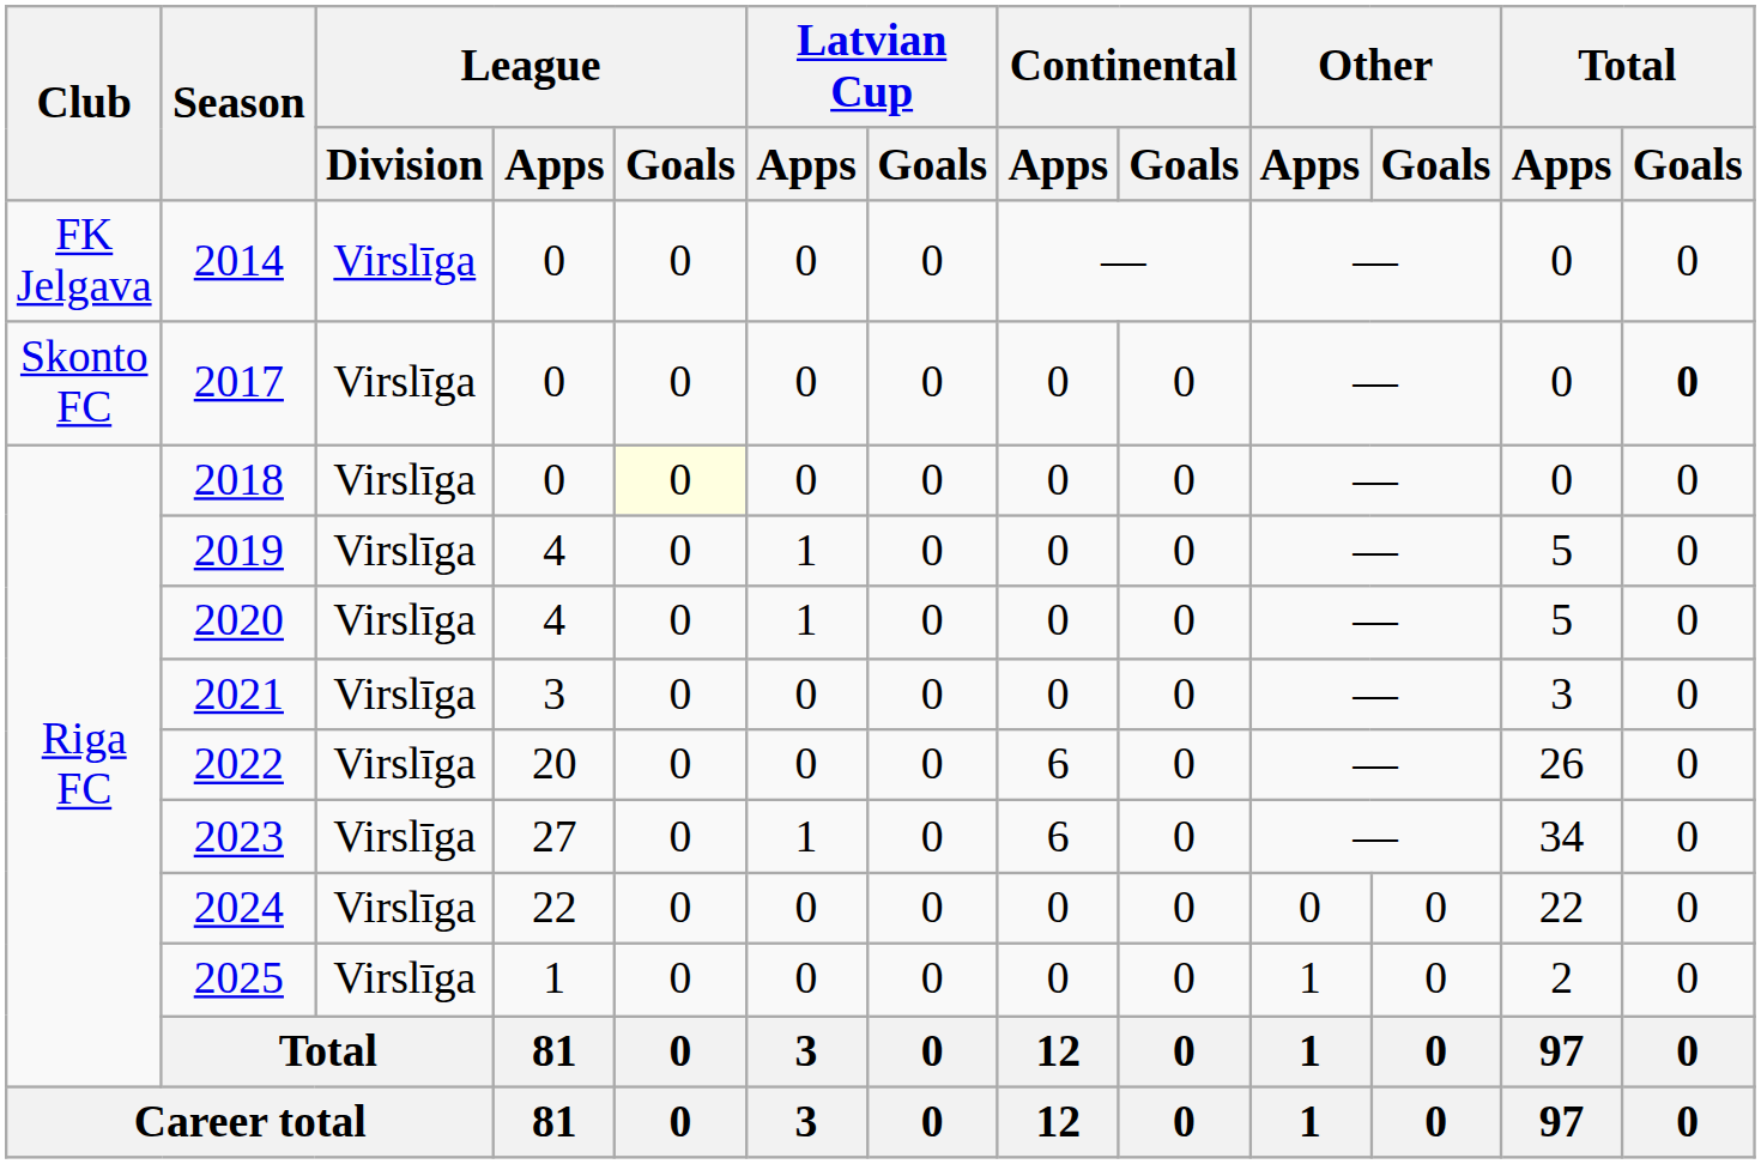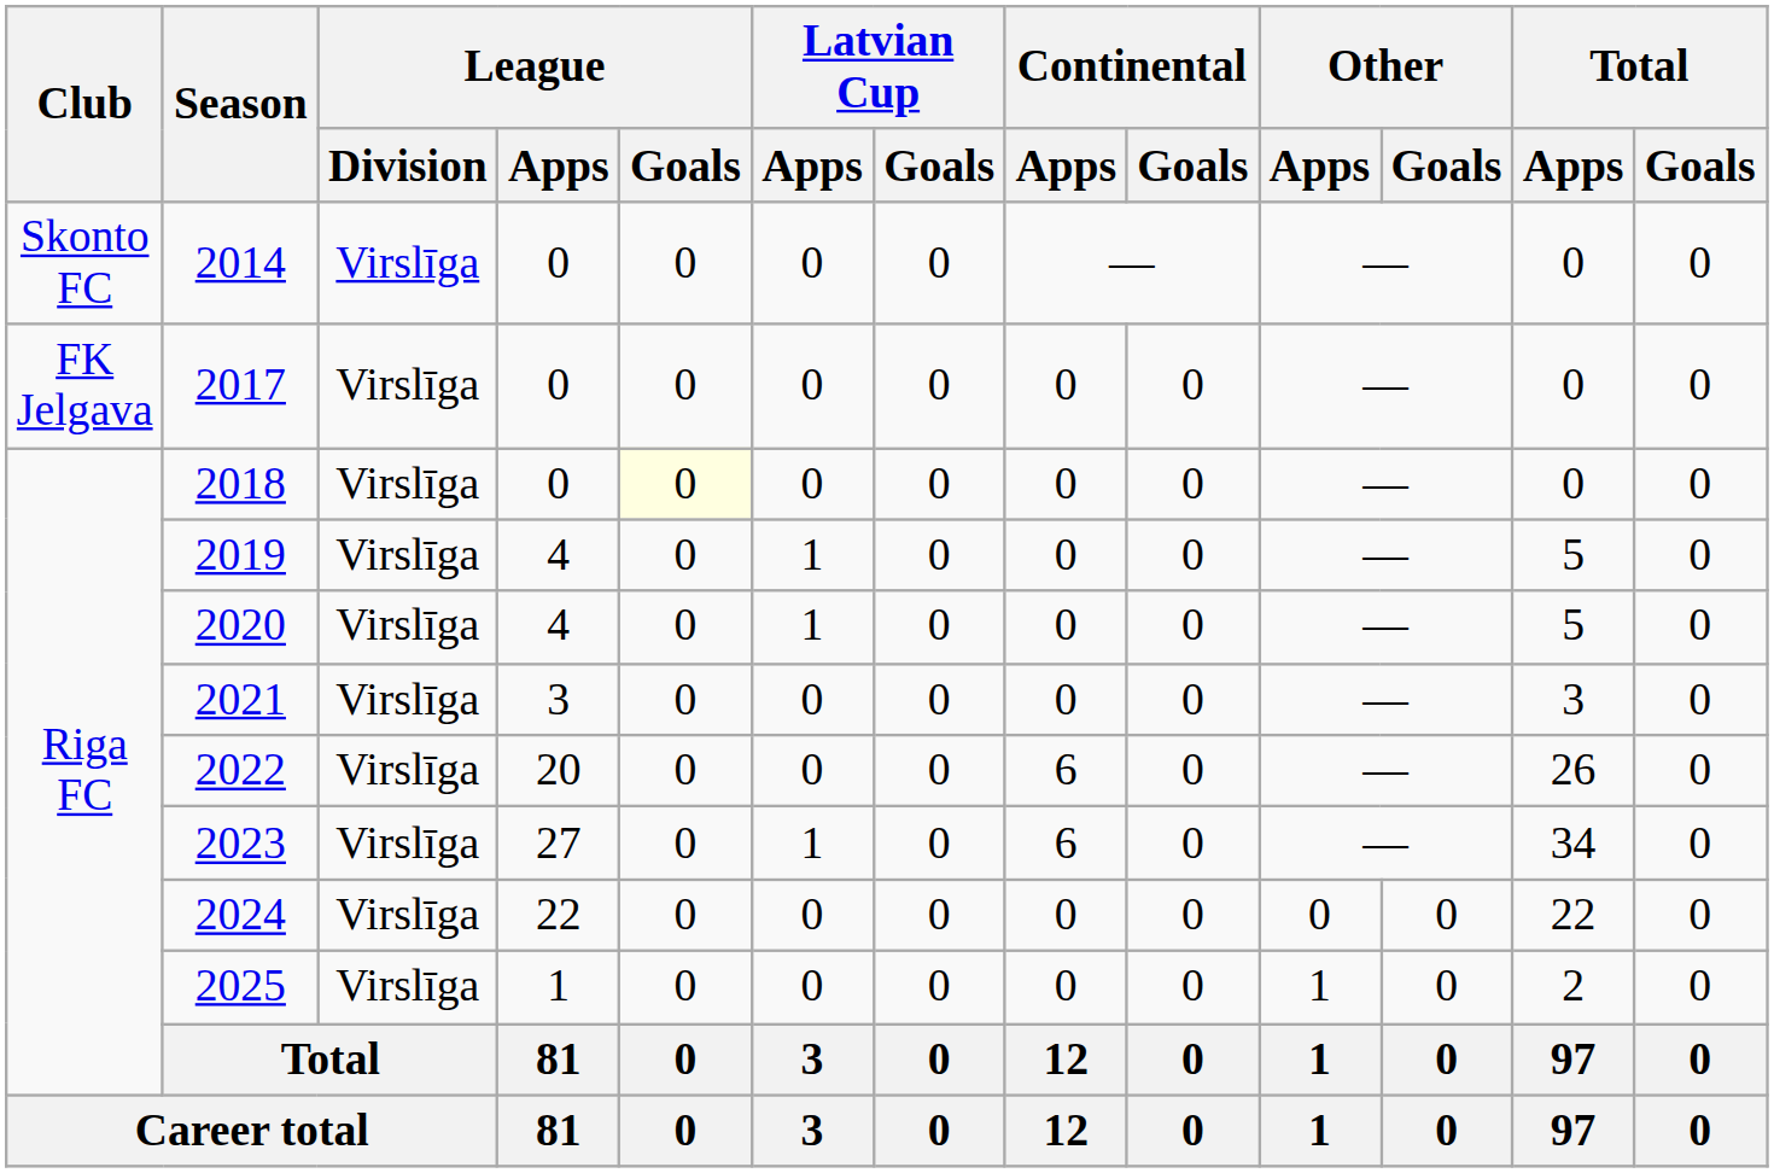2014 | Club: FK Jelgava -> Skonto FC
2017 | Club: Skonto FC -> FK Jelgava
2017 | Total / Goals: bold -> normal
